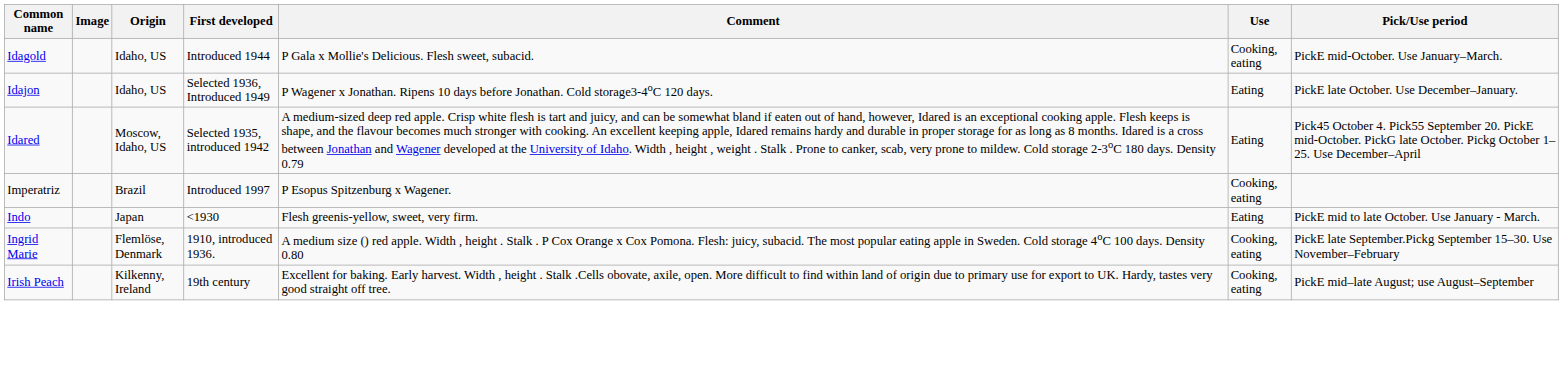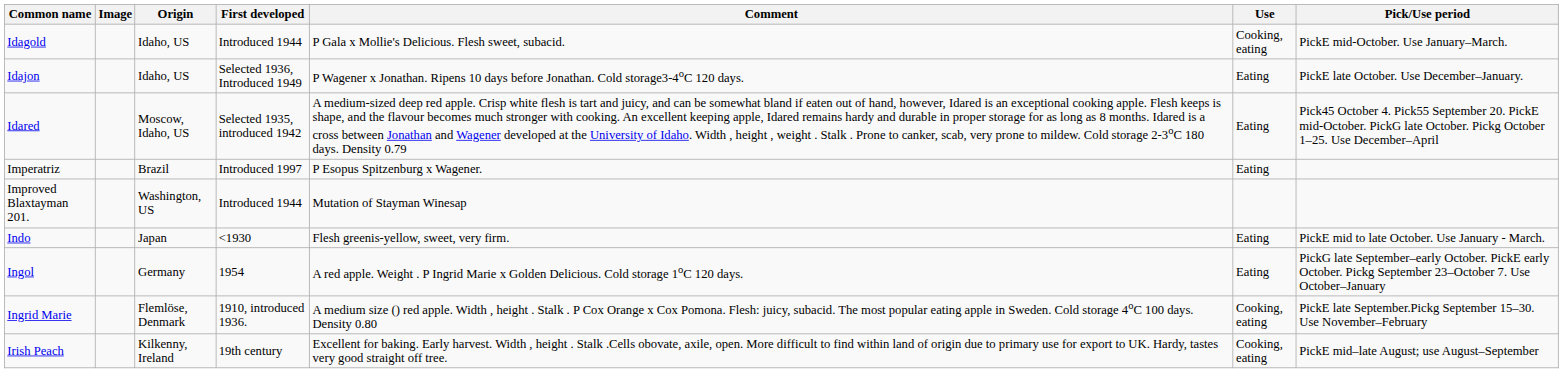Imperatriz | Use: Cooking, eating -> Eating
+ row: Improved Blaxtayman 201. | Washington, US | Introduced 1944 | Mutation of Stayman Winesap
+ row: Ingol | Germany | 1954 | A red apple. Weight . P Ingrid Marie x Golden Delicious. Cold storage 1oC 120 days. | Eating | PickG late September–early October. PickE early October. Pickg September 23–October 7. Use October–January
